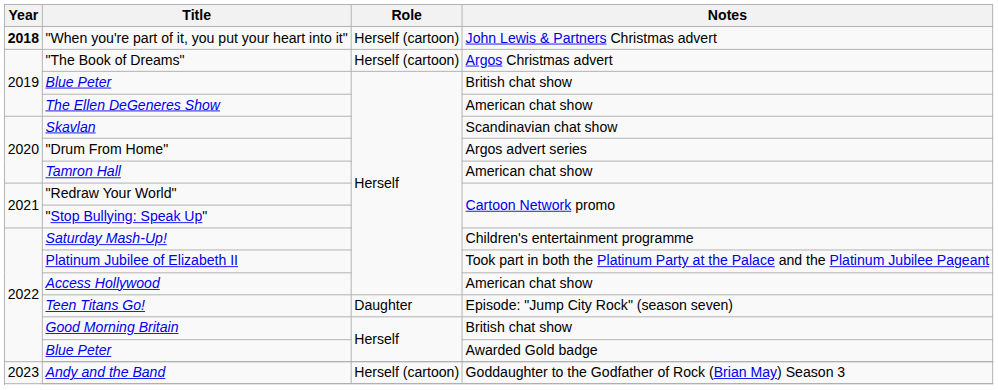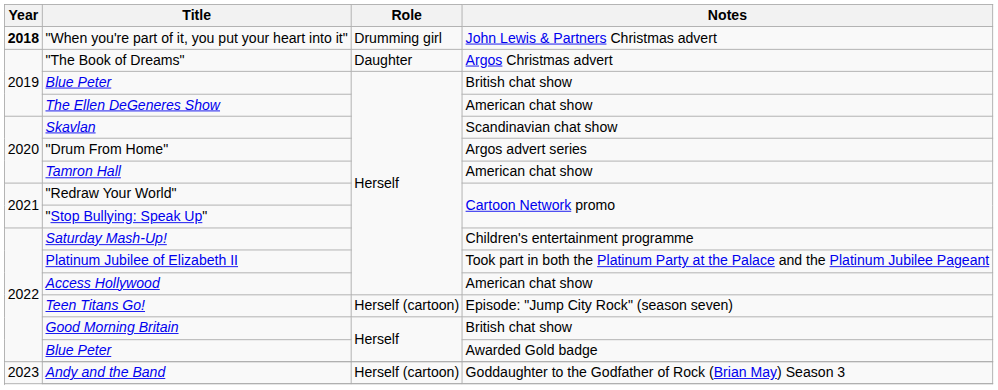"When you're part of it, you put your heart into it" | Role: Herself (cartoon) -> Drumming girl
"The Book of Dreams" | Role: Herself (cartoon) -> Daughter
Teen Titans Go! | Role: Daughter -> Herself (cartoon)
